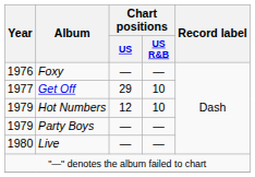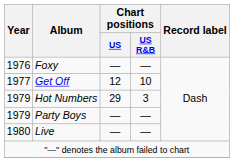Get Off | Chart positions / US: 29 -> 12
Hot Numbers | Chart positions / US: 12 -> 29
Hot Numbers | Chart positions / US R&B: 10 -> 3
